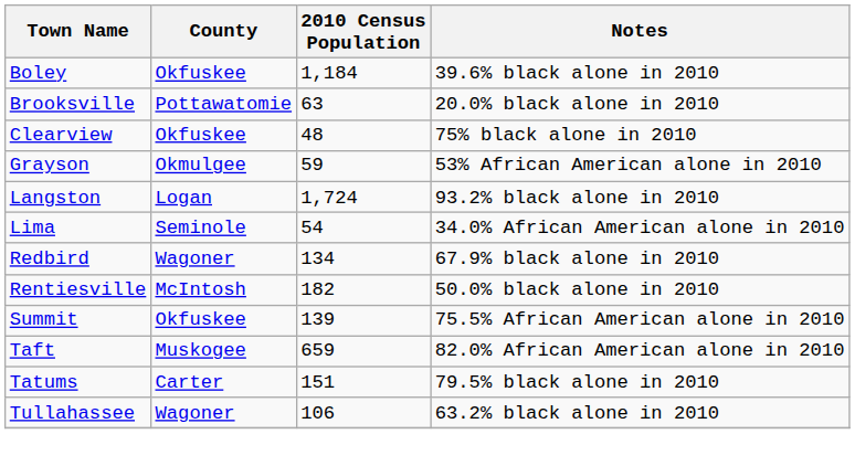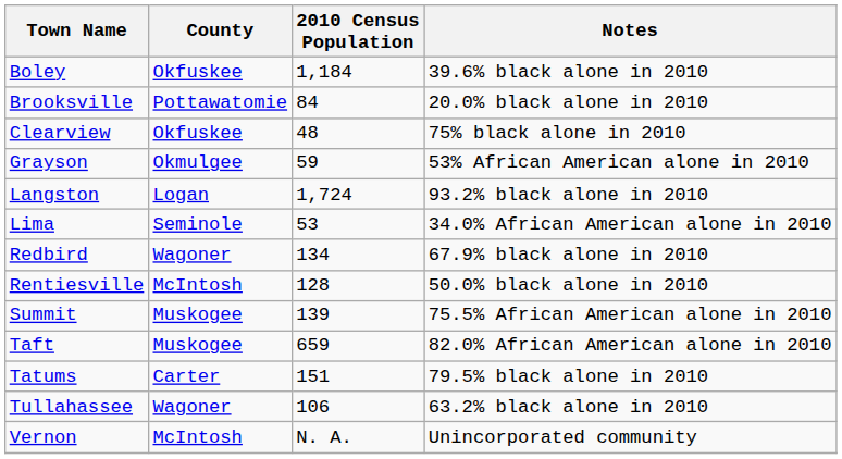Brooksville | 2010 Census Population: 63 -> 84
Lima | 2010 Census Population: 54 -> 53
Rentiesville | 2010 Census Population: 182 -> 128
Summit | County: Okfuskee -> Muskogee
+ row: Vernon | McIntosh | N. A. | Unincorporated community
